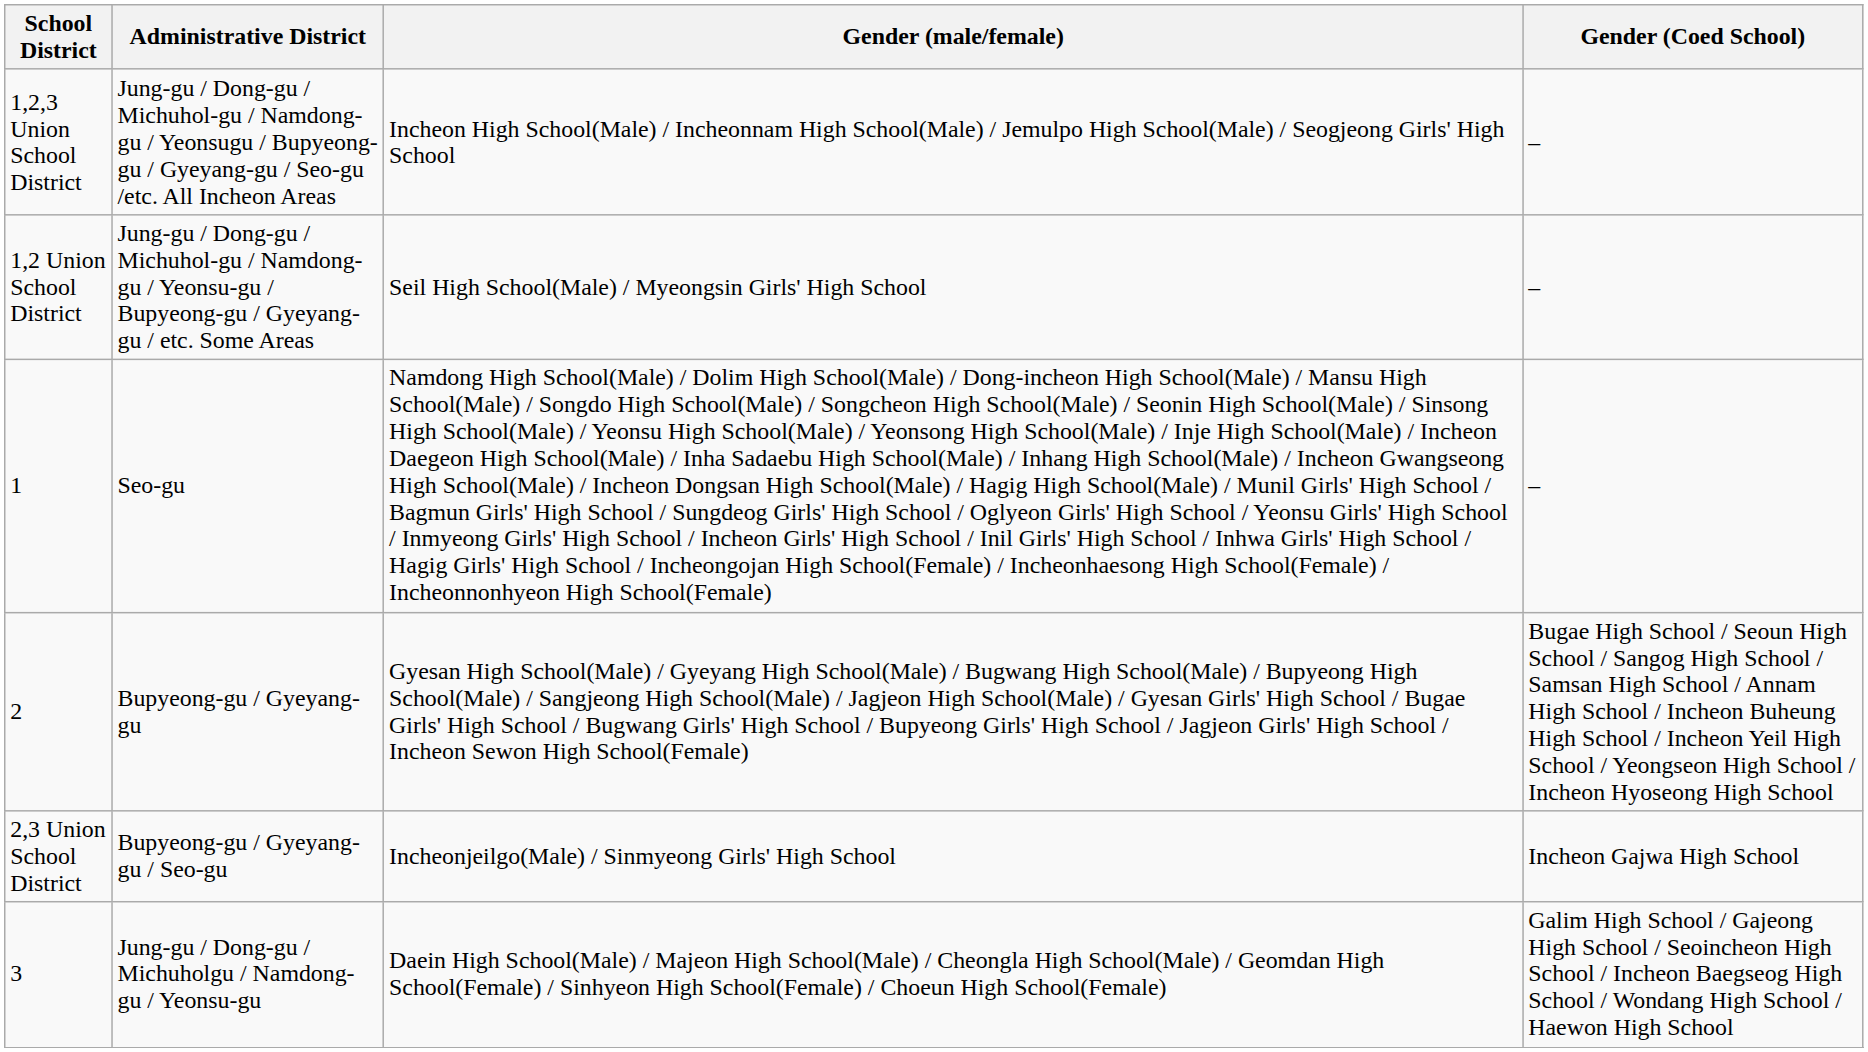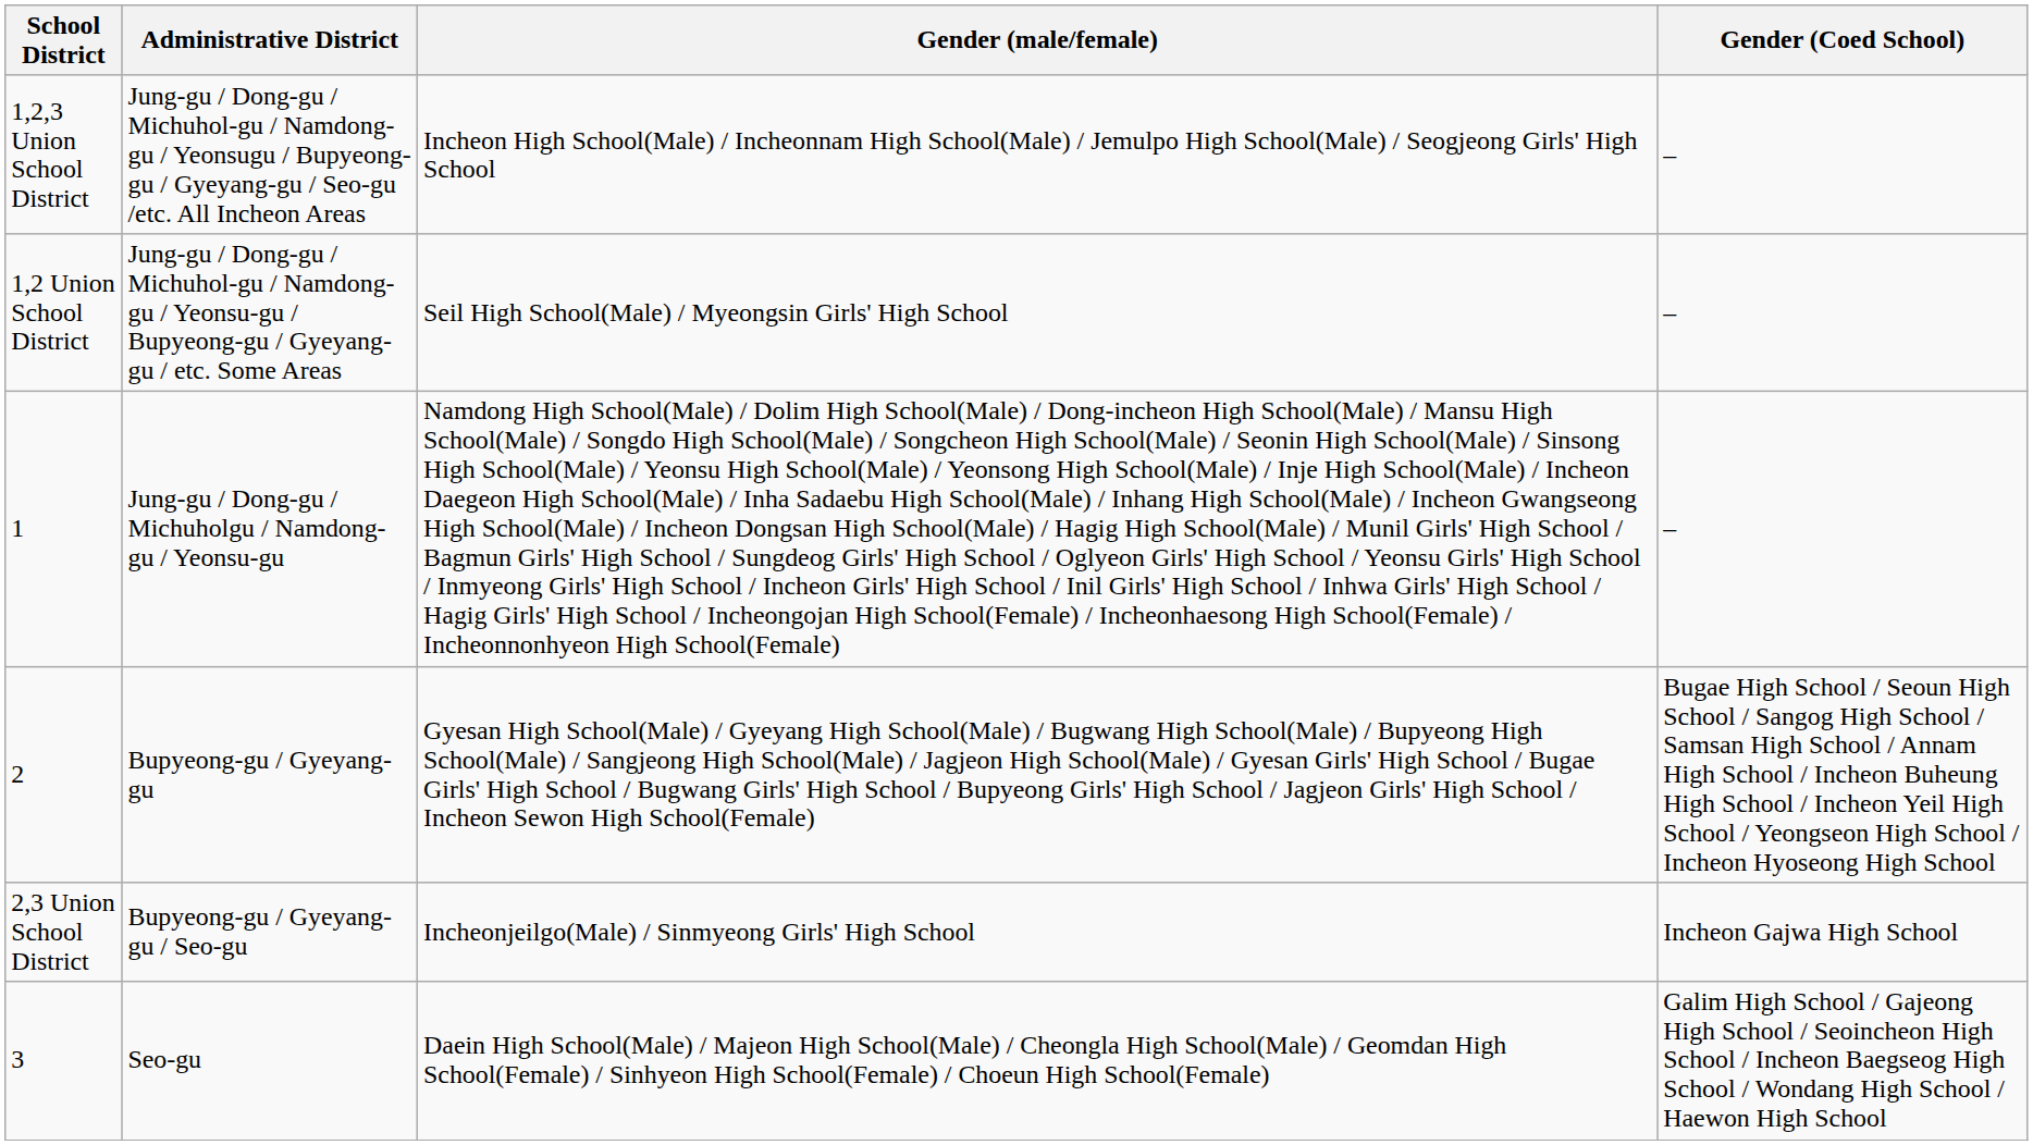1 | Administrative District: Seo-gu -> Jung-gu / Dong-gu / Michuholgu / Namdong-gu / Yeonsu-gu
3 | Administrative District: Jung-gu / Dong-gu / Michuholgu / Namdong-gu / Yeonsu-gu -> Seo-gu
